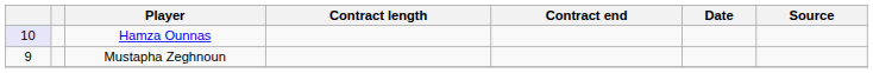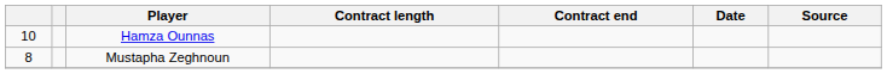Hamza Ounnas | column 1: lavender background -> no background
Mustapha Zeghnoun | column 1: 9 -> 8
